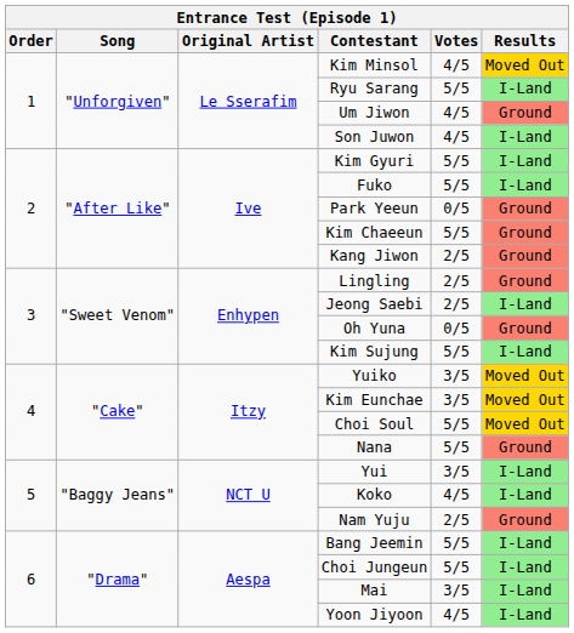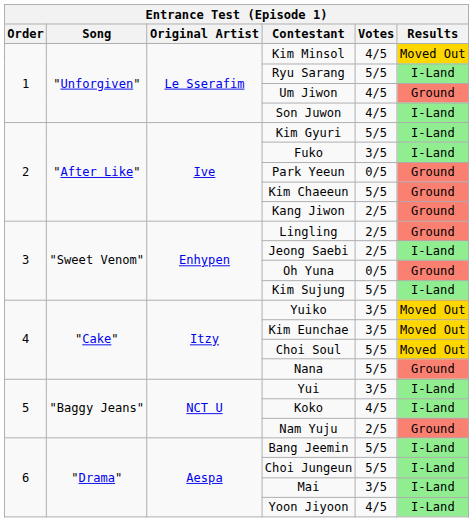Fuko | Votes: 5/5 -> 3/5
